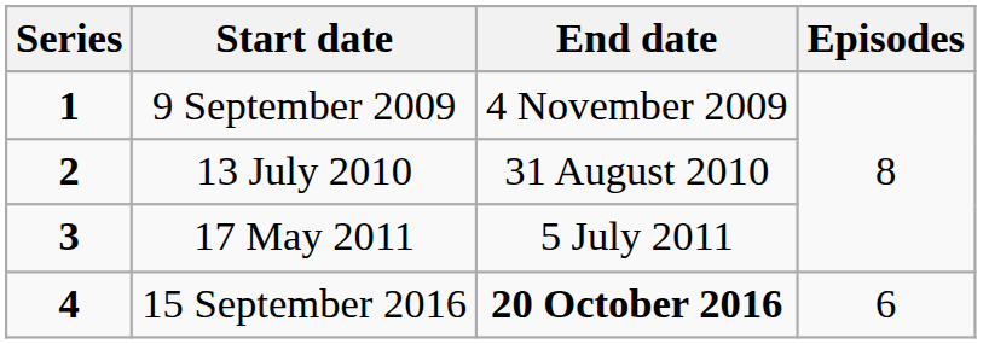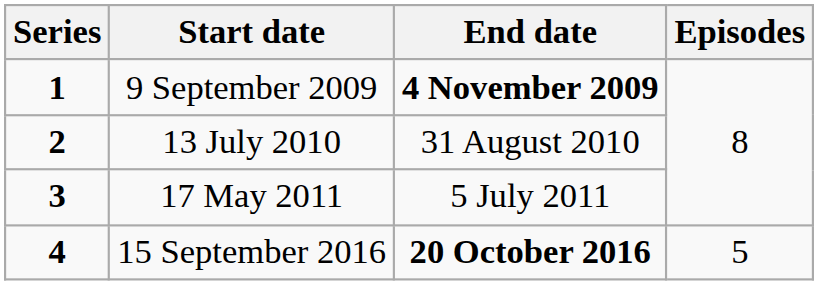9 September 2009 | End date: normal -> bold
15 September 2016 | Episodes: 6 -> 5
